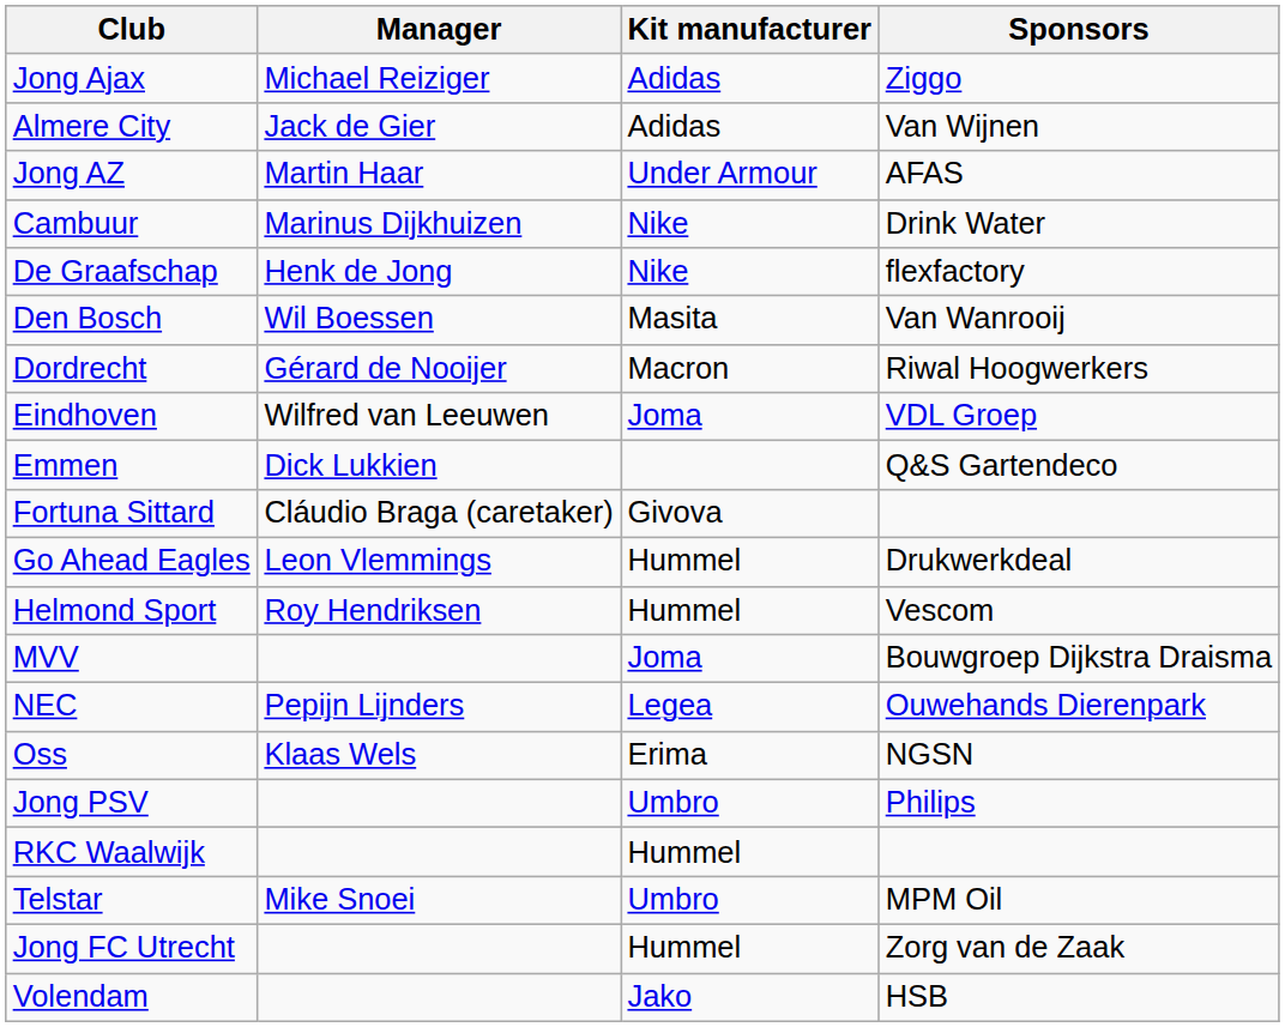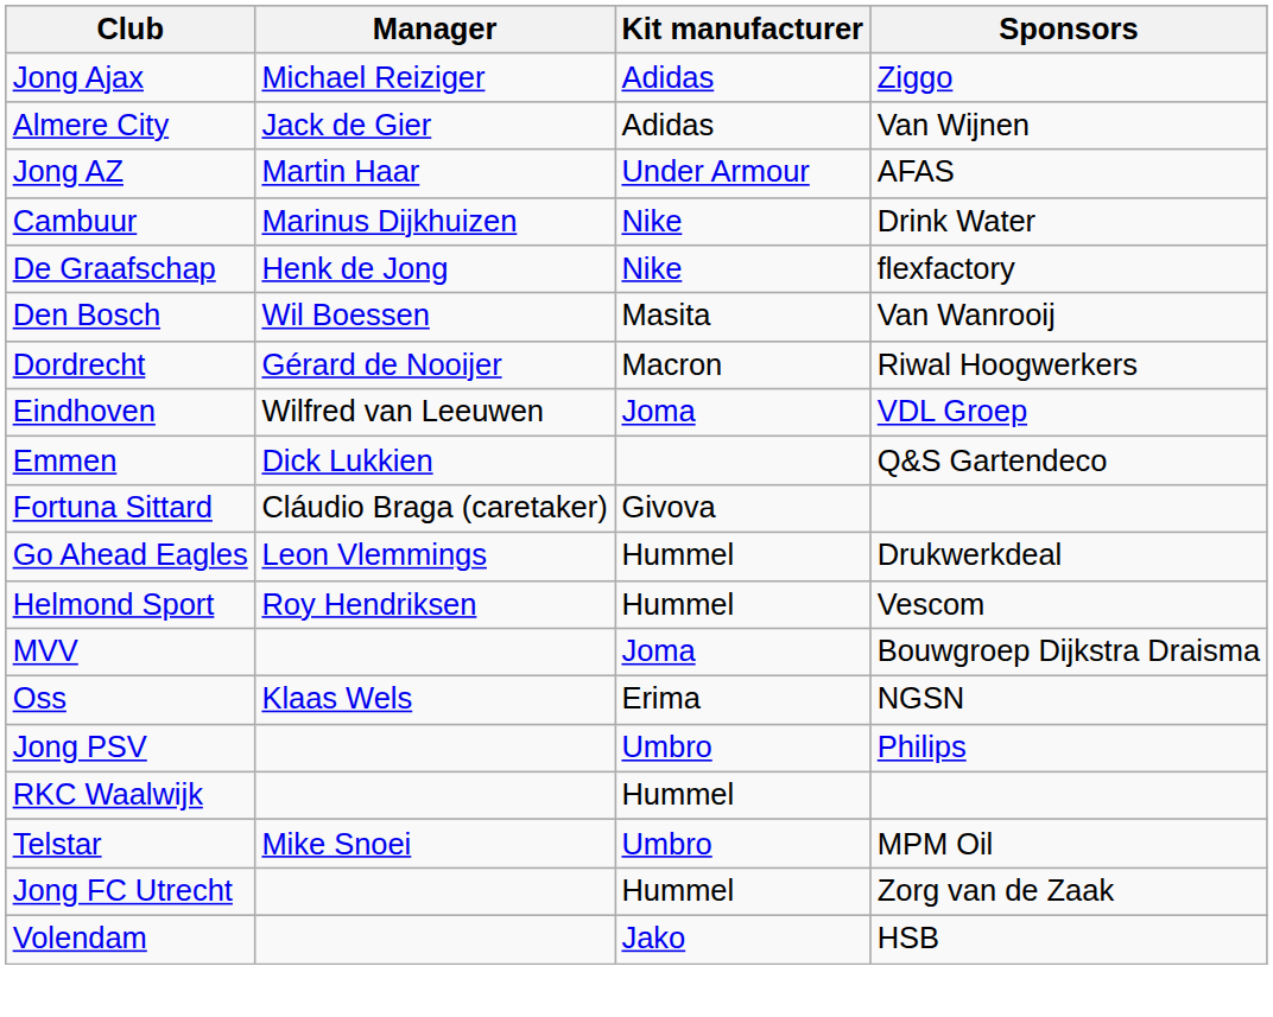- row: NEC | Pepijn Lijnders | Legea | Ouwehands Dierenpark
